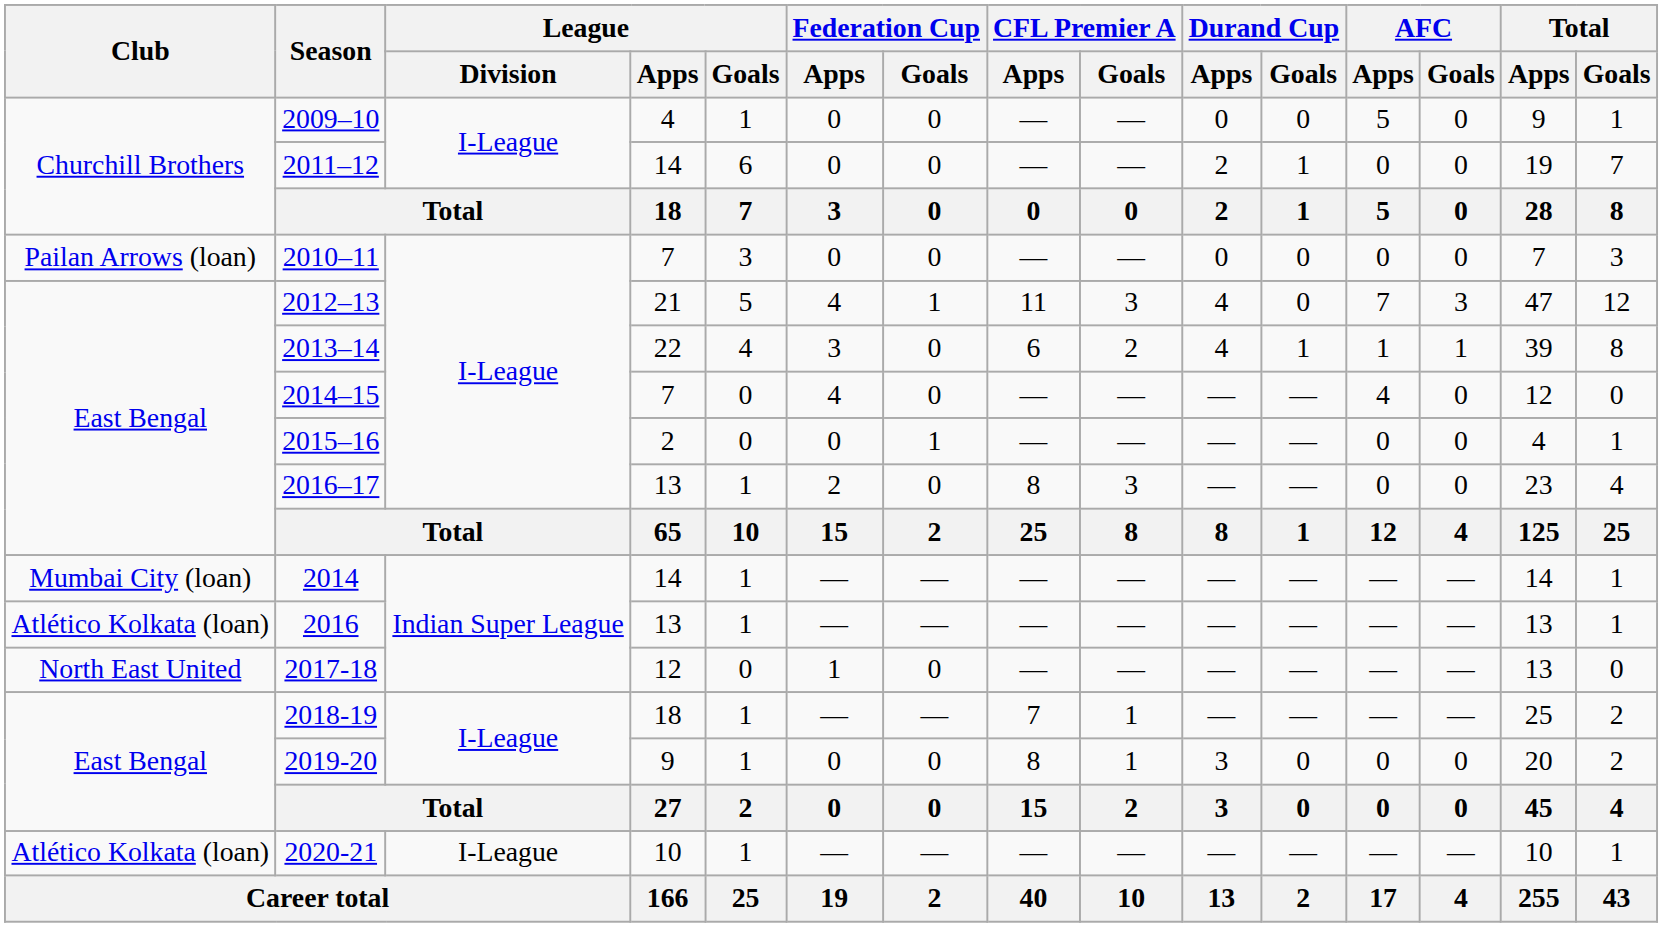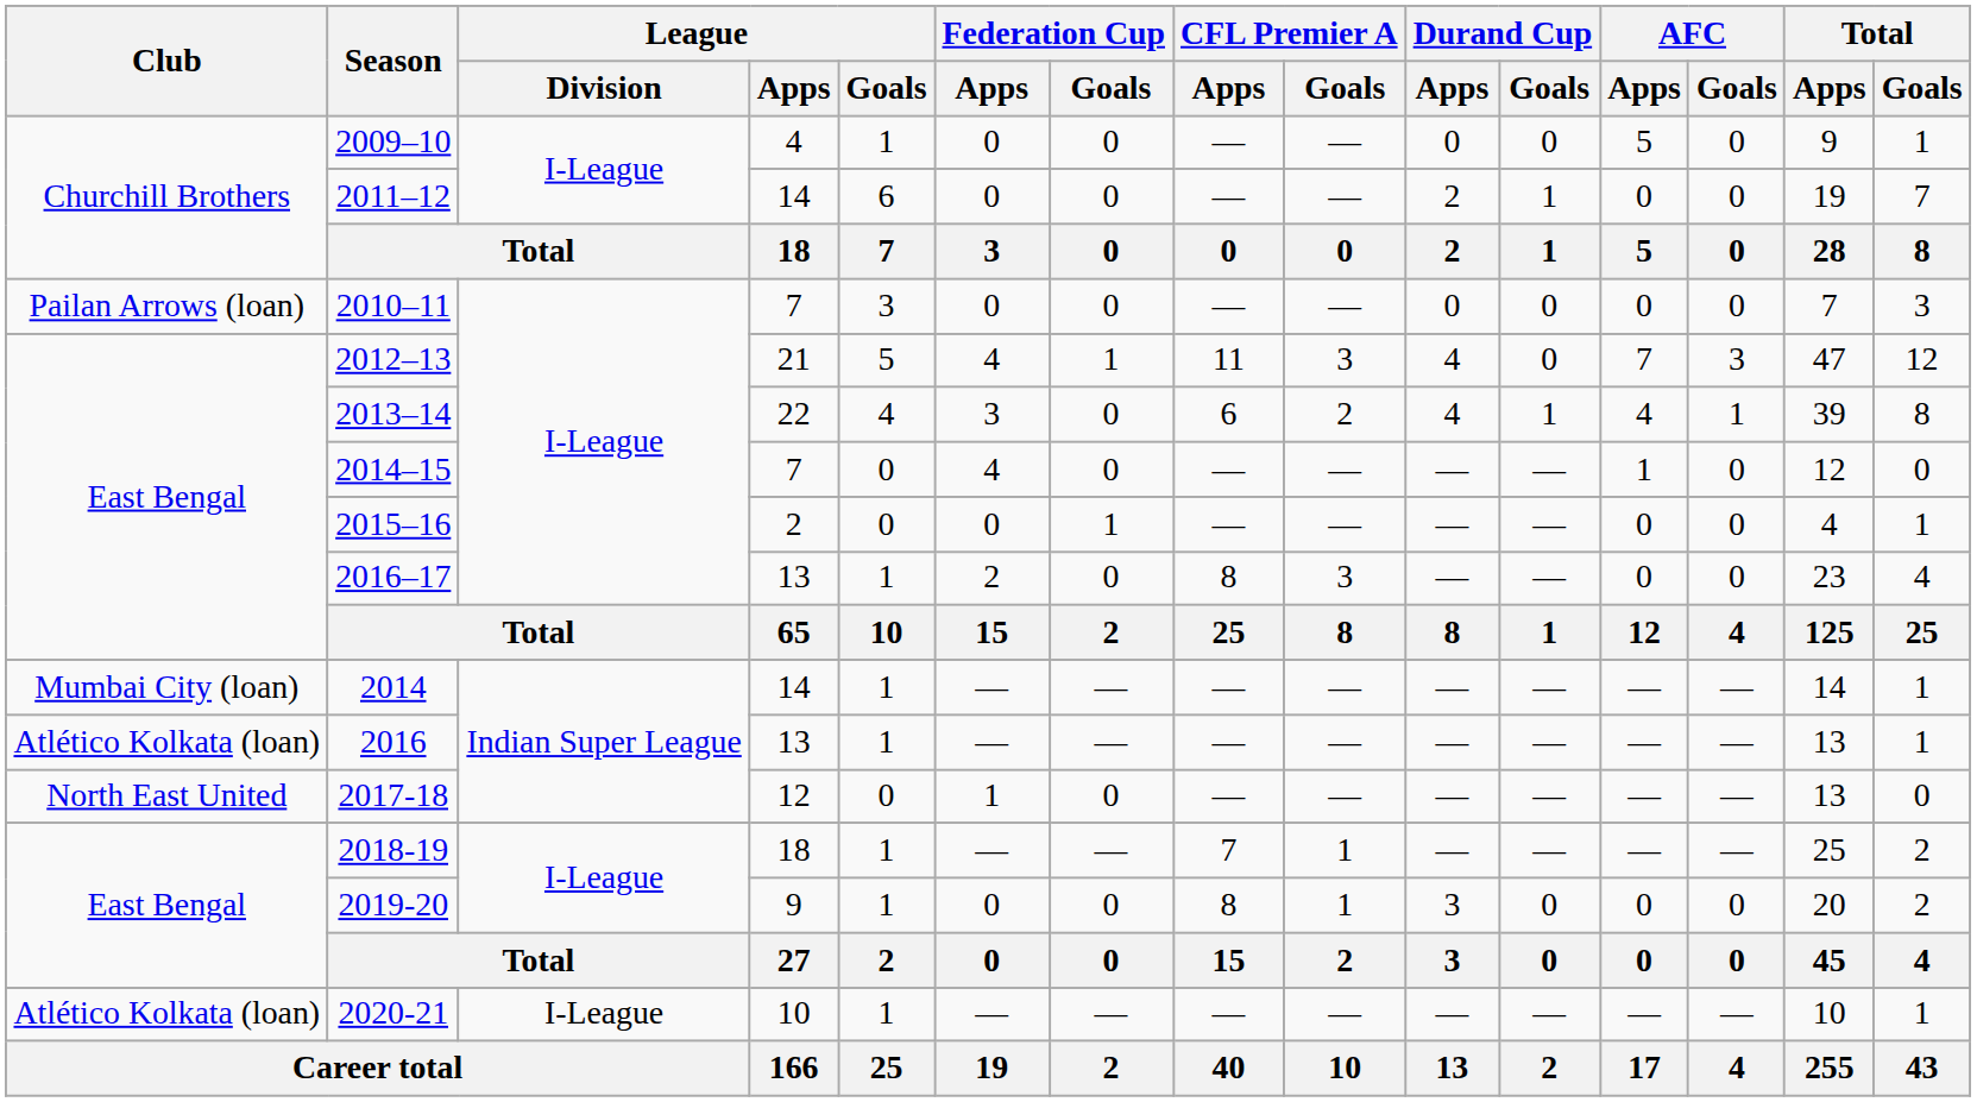2013–14 | AFC / Apps: 1 -> 4
2014–15 | AFC / Apps: 4 -> 1
